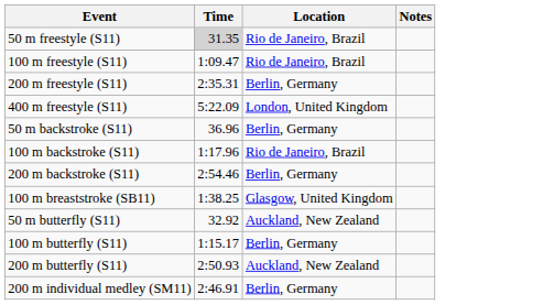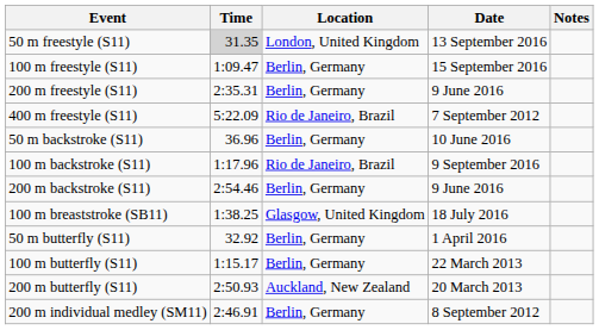+ column: Date | 13 September 2016 | 15 September 2016 | 9 June 2016 | 7 September 2012 | 10 June 2016 | 9 September 2016 | 9 June 2016 | 18 July 2016 | 1 April 2016 | 22 March 2013 | 20 March 2013 | 8 September 2012
50 m freestyle (S11) | Location: Rio de Janeiro, Brazil -> London, United Kingdom
100 m freestyle (S11) | Location: Rio de Janeiro, Brazil -> Berlin, Germany
400 m freestyle (S11) | Location: London, United Kingdom -> Rio de Janeiro, Brazil
50 m butterfly (S11) | Location: Auckland, New Zealand -> Berlin, Germany
